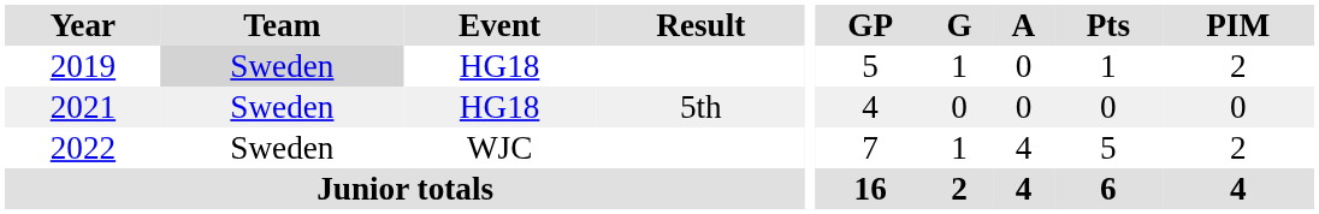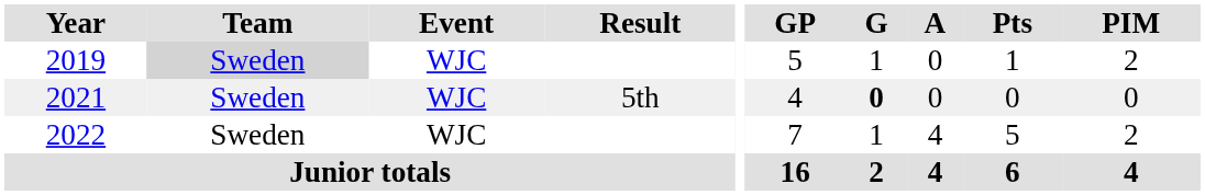2019 | Event: HG18 -> WJC
2021 | Event: HG18 -> WJC
2021 | G: normal -> bold
